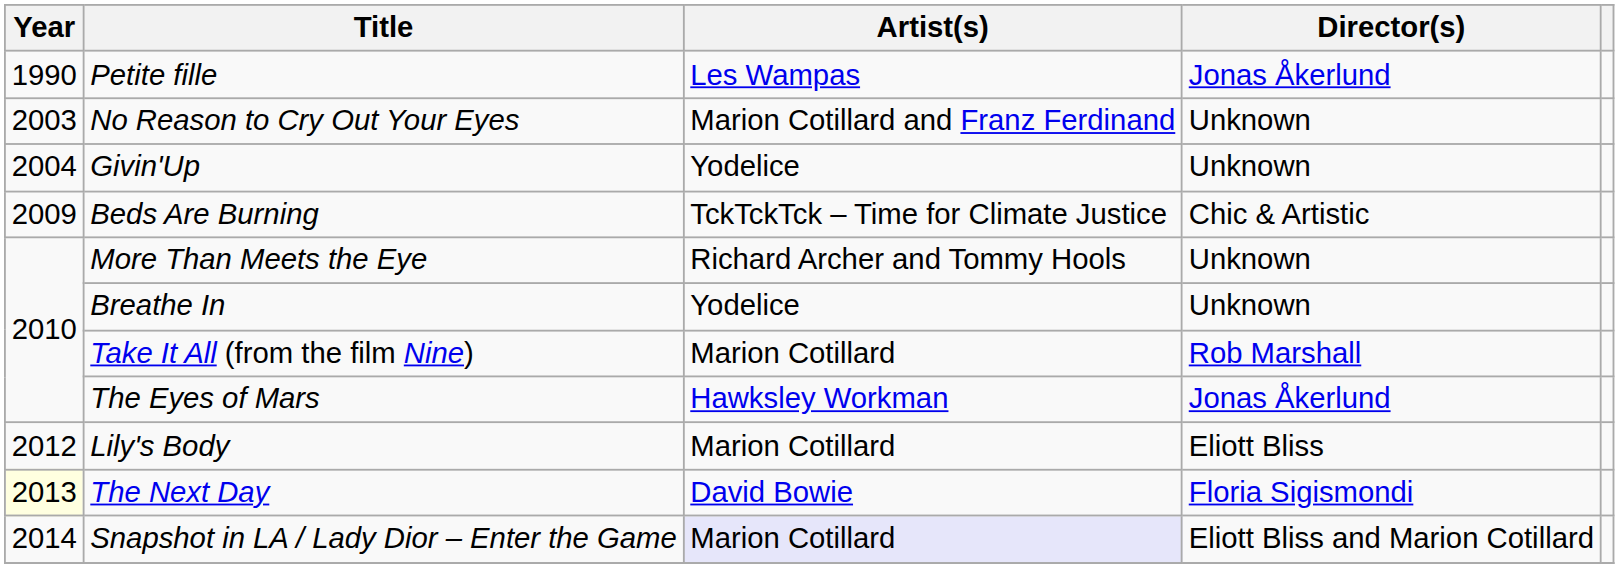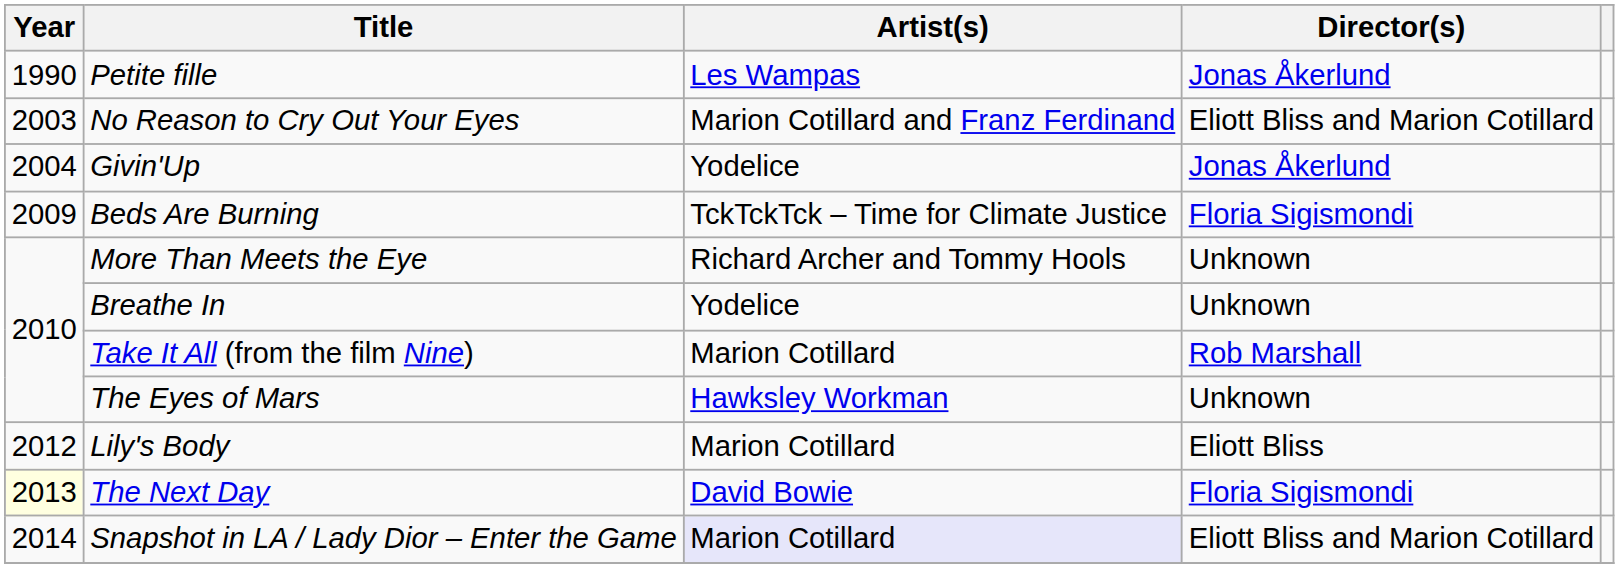No Reason to Cry Out Your Eyes | Director(s): Unknown -> Eliott Bliss and Marion Cotillard
Givin'Up | Director(s): Unknown -> Jonas Åkerlund
Beds Are Burning | Director(s): Chic & Artistic -> Floria Sigismondi
The Eyes of Mars | Director(s): Jonas Åkerlund -> Unknown
